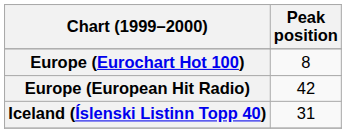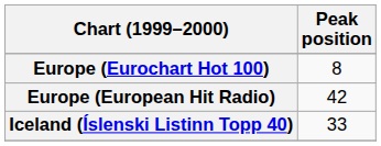Iceland (Íslenski Listinn Topp 40) | Peak position: 31 -> 33
